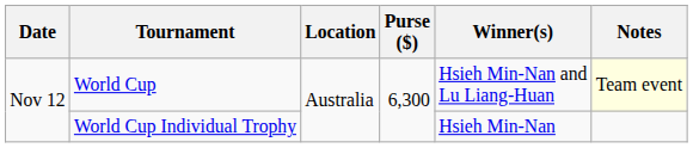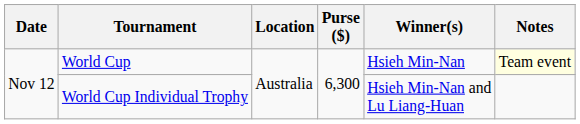World Cup | Winner(s): Hsieh Min-Nan and Lu Liang-Huan -> Hsieh Min-Nan
World Cup Individual Trophy | Winner(s): Hsieh Min-Nan -> Hsieh Min-Nan and Lu Liang-Huan
